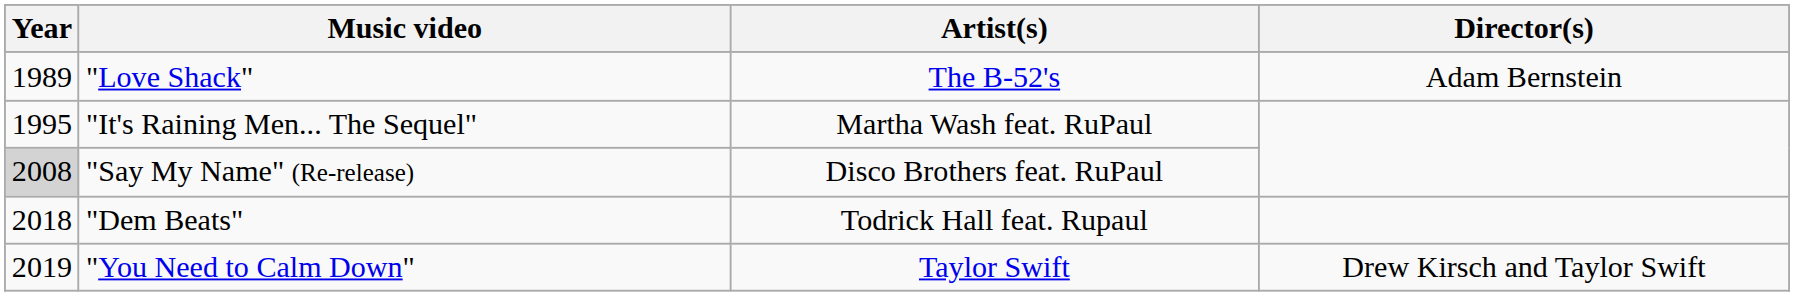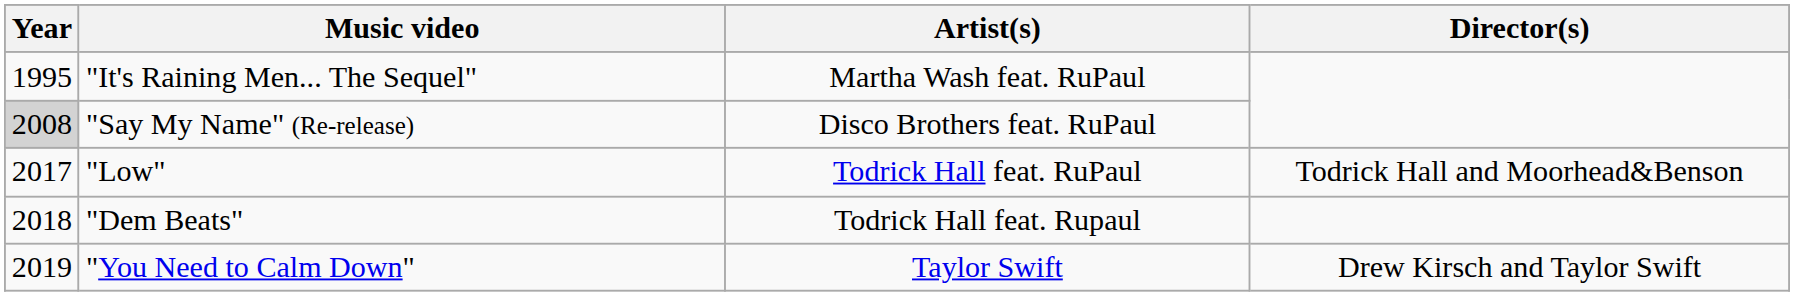- row: 1989 | "Love Shack" | The B-52's | Adam Bernstein
+ row: 2017 | "Low" | Todrick Hall feat. RuPaul | Todrick Hall and Moorhead&Benson
